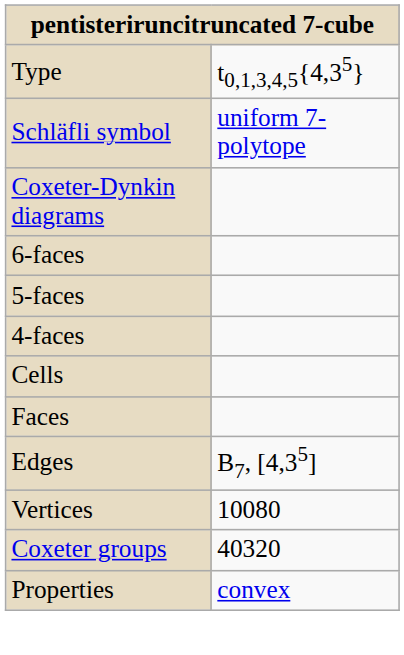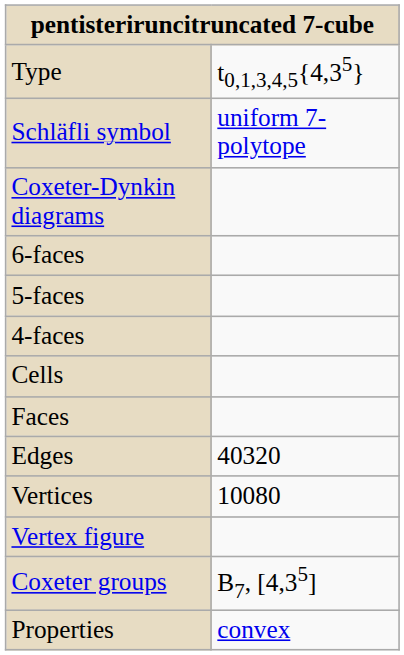Edges | column 2: B7, [4,35] -> 40320
+ row: Vertex figure
Coxeter groups | column 2: 40320 -> B7, [4,35]
